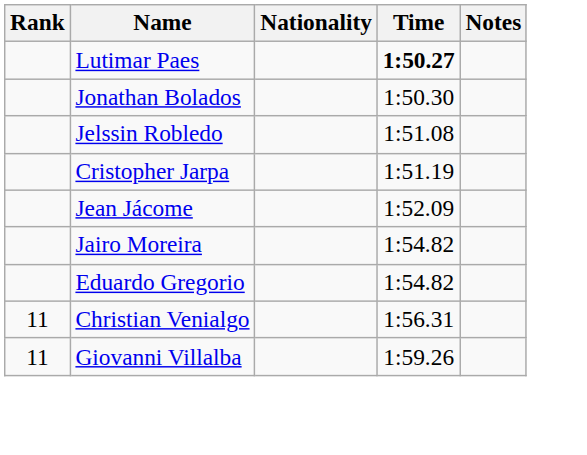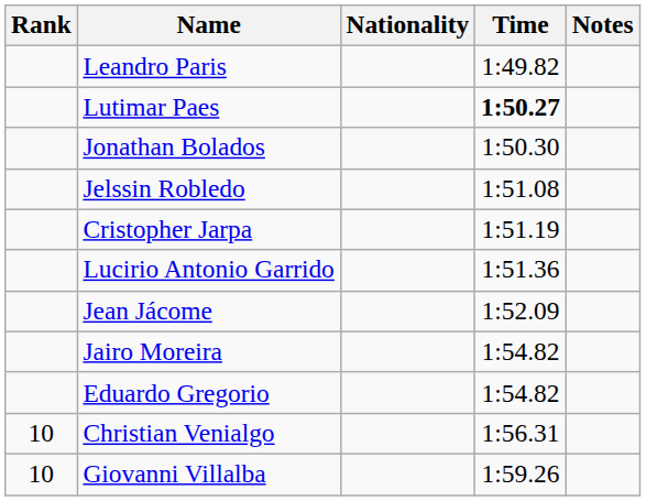+ row: Leandro Paris | 1:49.82
+ row: Lucirio Antonio Garrido | 1:51.36
Christian Venialgo | Rank: 11 -> 10
Giovanni Villalba | Rank: 11 -> 10
